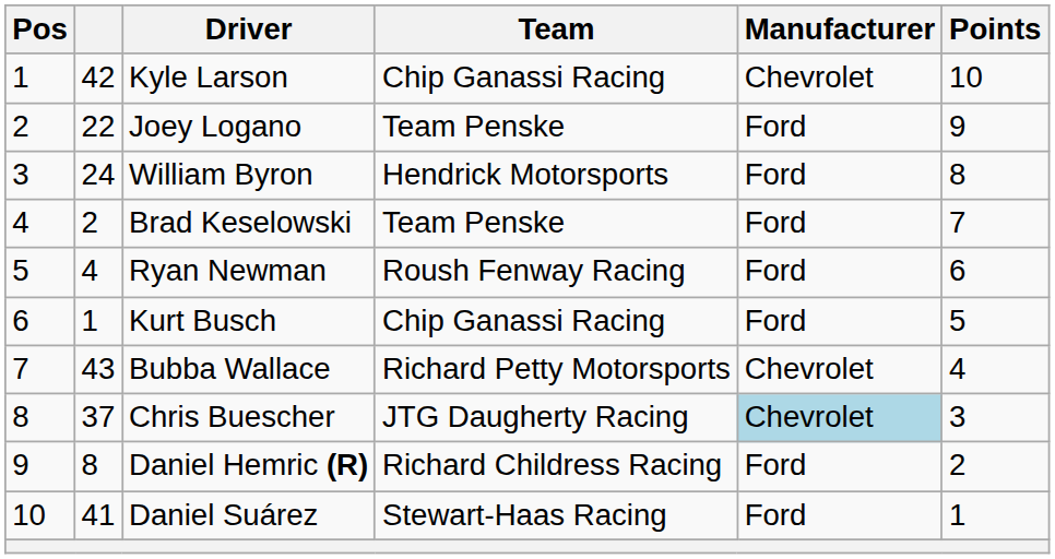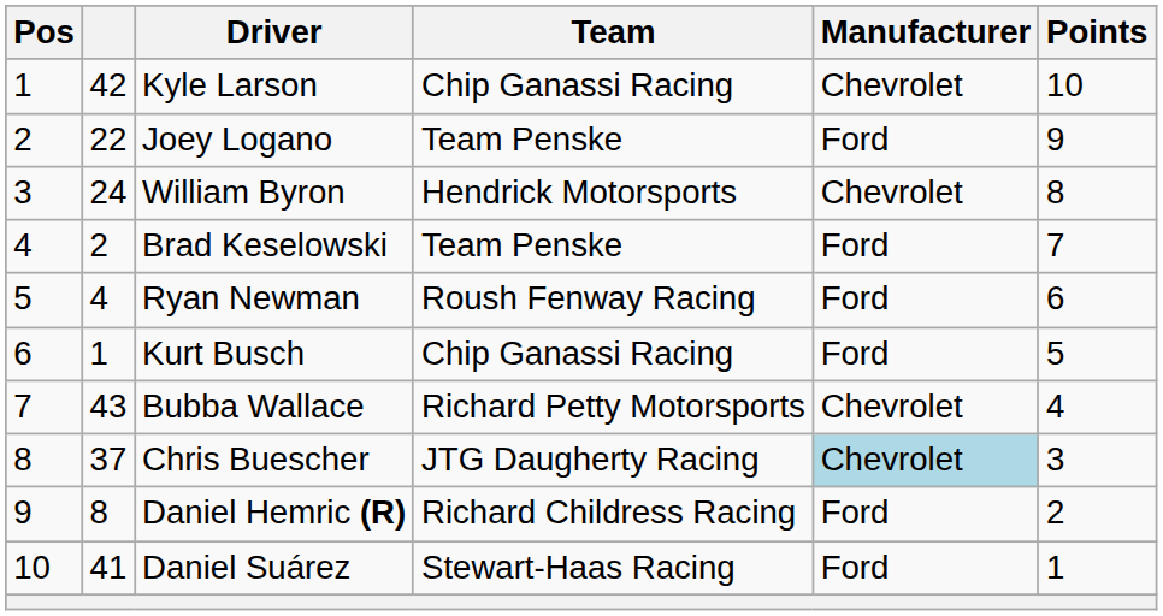William Byron | Manufacturer: Ford -> Chevrolet
